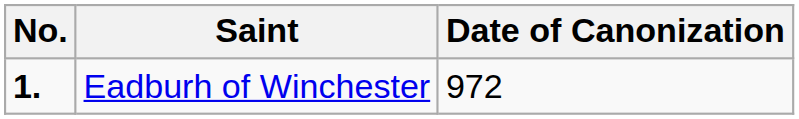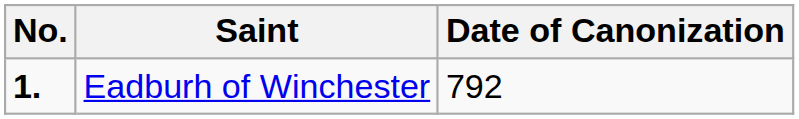Eadburh of Winchester | Date of Canonization: 972 -> 792
